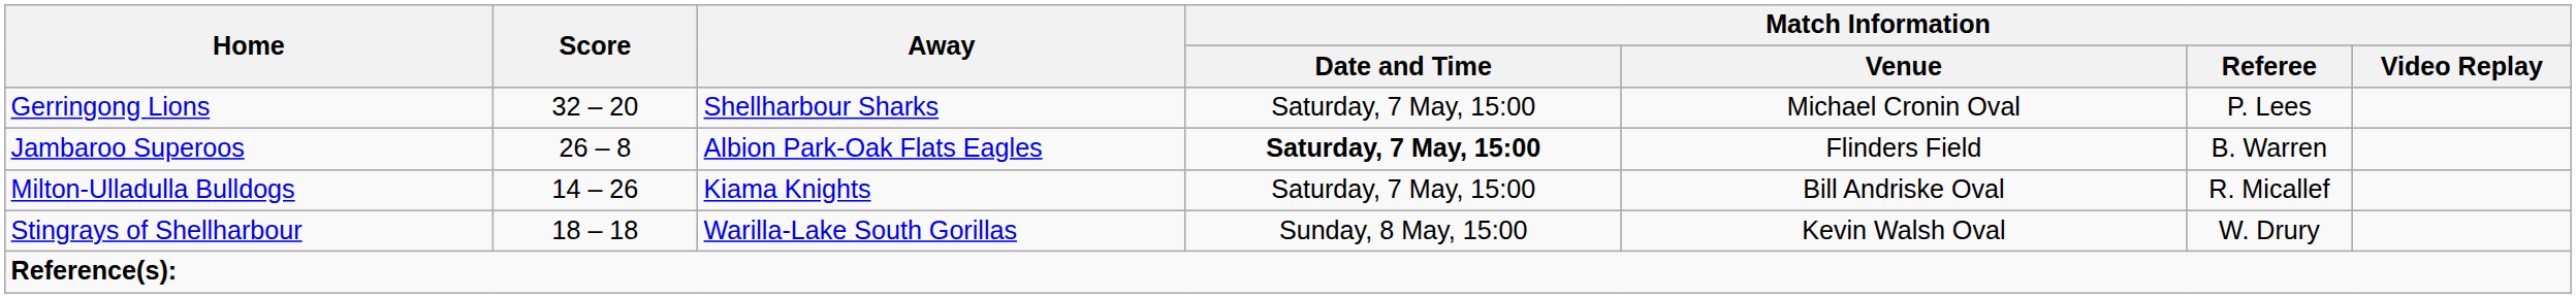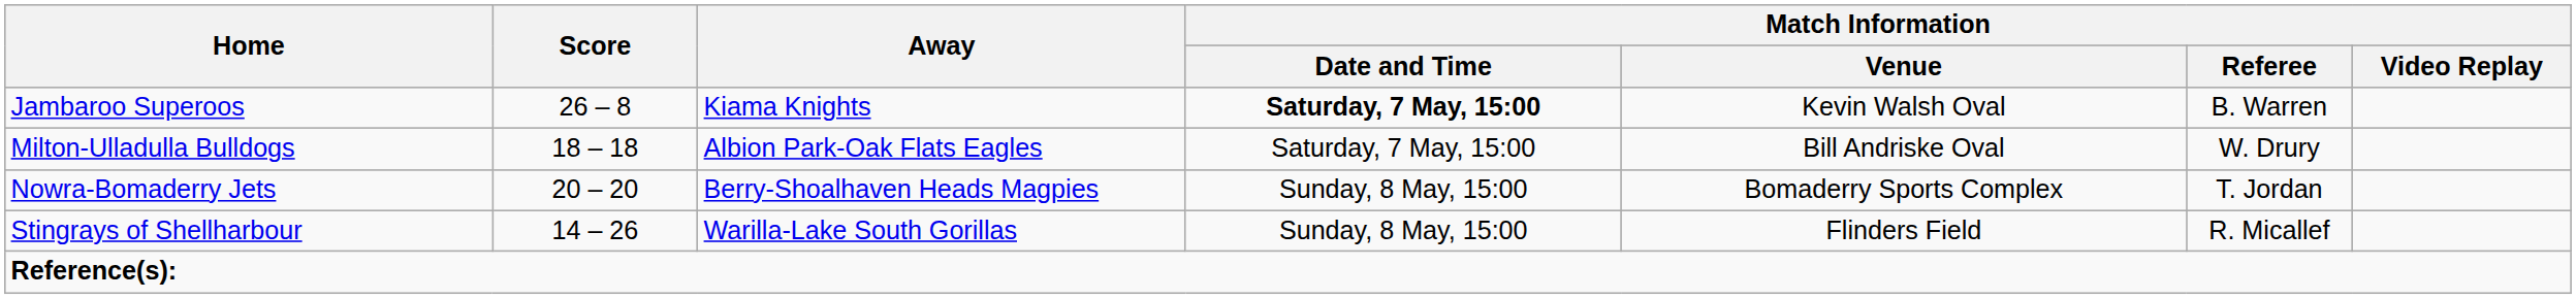- row: Gerringong Lions | 32 – 20 | Shellharbour Sharks | Saturday, 7 May, 15:00 | Michael Cronin Oval | P. Lees
Jambaroo Superoos | Away: Albion Park-Oak Flats Eagles -> Kiama Knights
Jambaroo Superoos | Match Information / Venue: Flinders Field -> Kevin Walsh Oval
Milton-Ulladulla Bulldogs | Score: 14 – 26 -> 18 – 18
Milton-Ulladulla Bulldogs | Away: Kiama Knights -> Albion Park-Oak Flats Eagles
Milton-Ulladulla Bulldogs | Match Information / Referee: R. Micallef -> W. Drury
+ row: Nowra-Bomaderry Jets | 20 – 20 | Berry-Shoalhaven Heads Magpies | Sunday, 8 May, 15:00 | Bomaderry Sports Complex | T. Jordan
Stingrays of Shellharbour | Score: 18 – 18 -> 14 – 26
Stingrays of Shellharbour | Match Information / Venue: Kevin Walsh Oval -> Flinders Field
Stingrays of Shellharbour | Match Information / Referee: W. Drury -> R. Micallef
